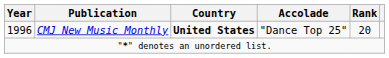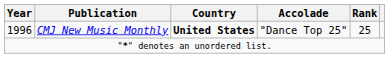1996 | Rank: 20 -> 25
